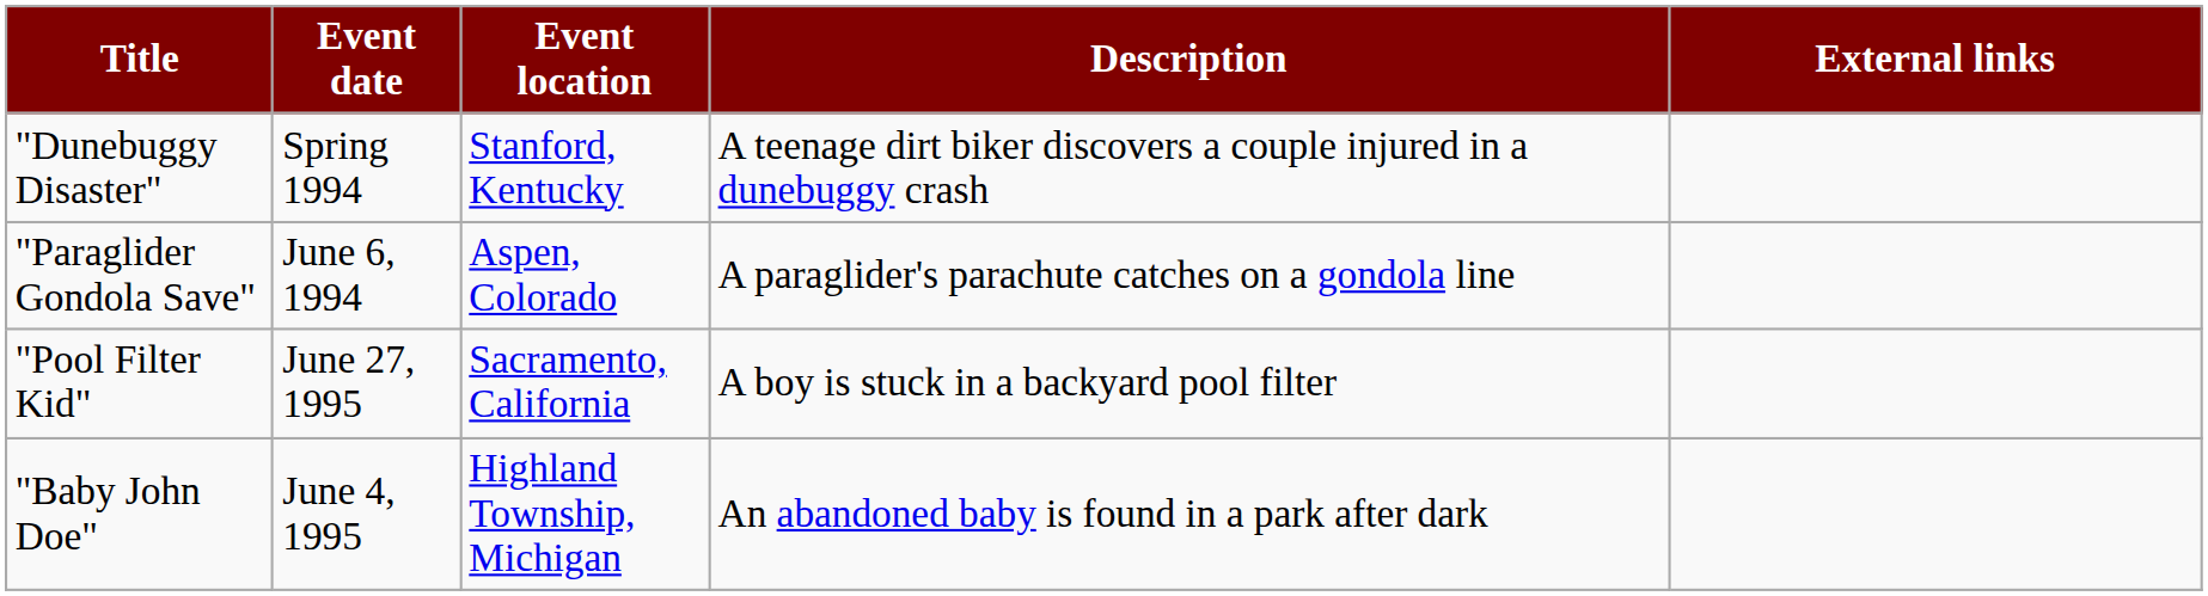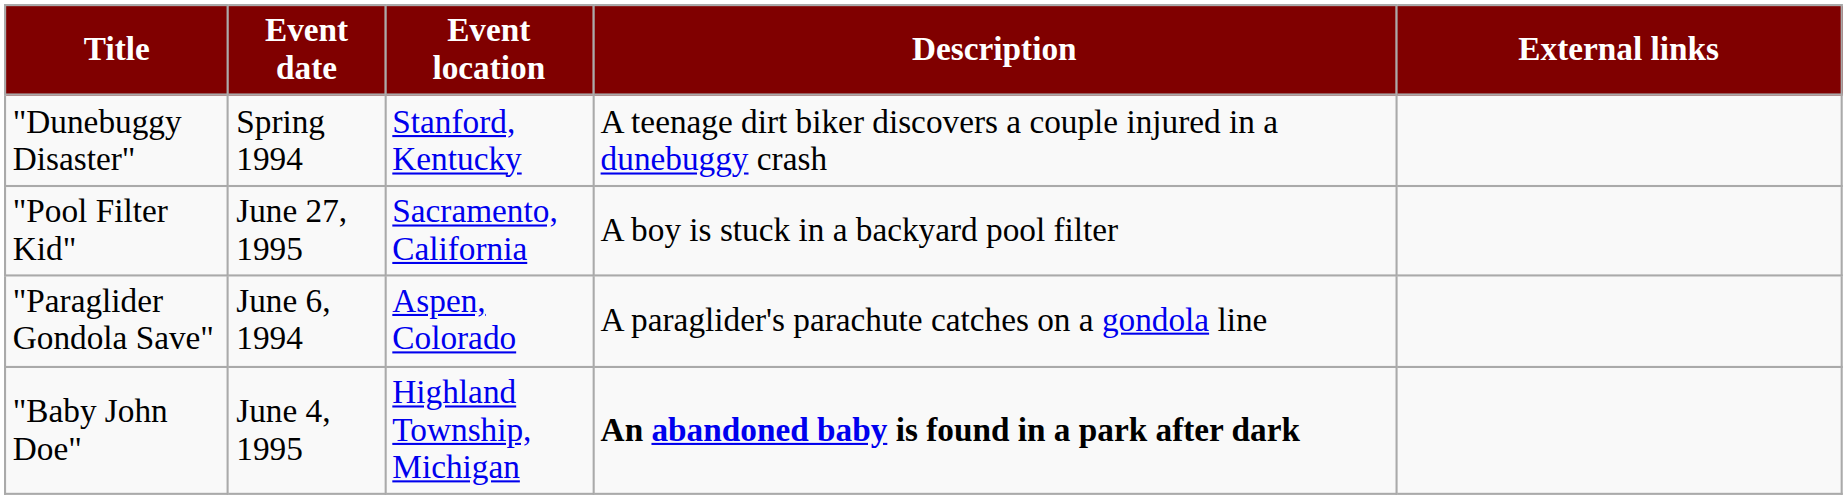rows swapped: "Pool Filter Kid" <-> "Paraglider Gondola Save"
"Baby John Doe" | Description: normal -> bold
